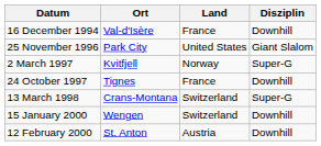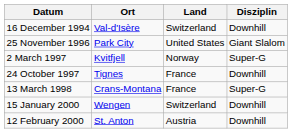16 December 1994 | Land: France -> Switzerland
13 March 1998 | Land: Switzerland -> France
